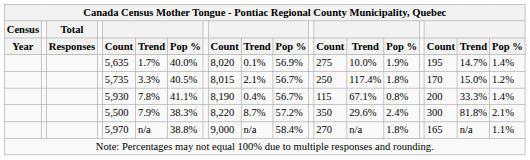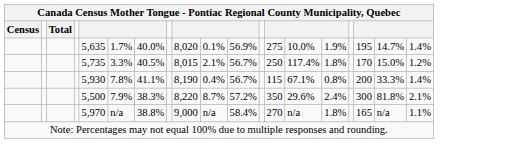- row: Year | Responses | Count | Trend | Pop % | Count | Trend | Pop % | Count | Trend | Pop % | Count | Trend | Pop %
